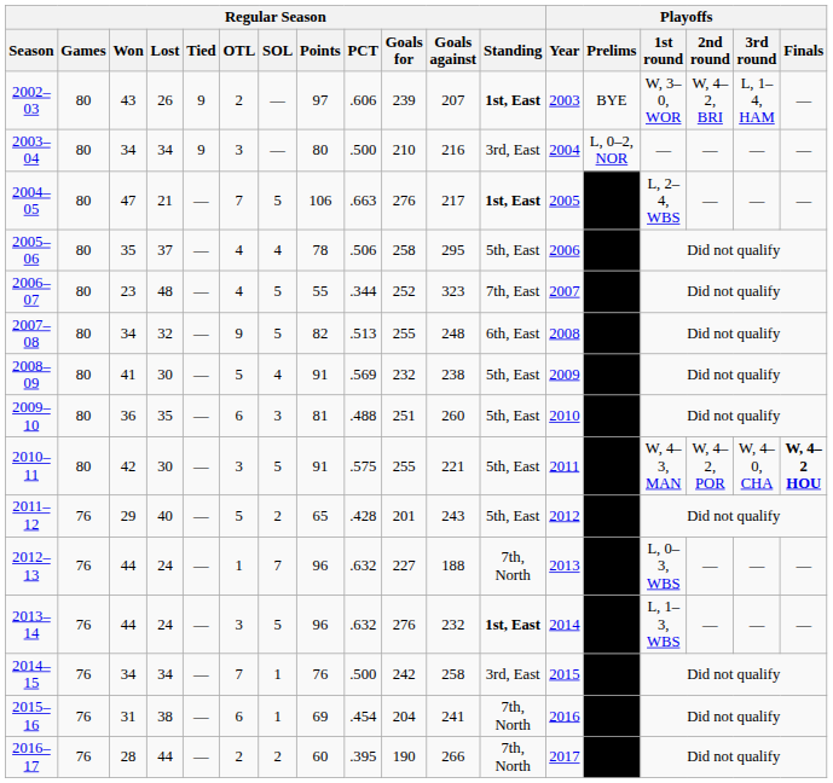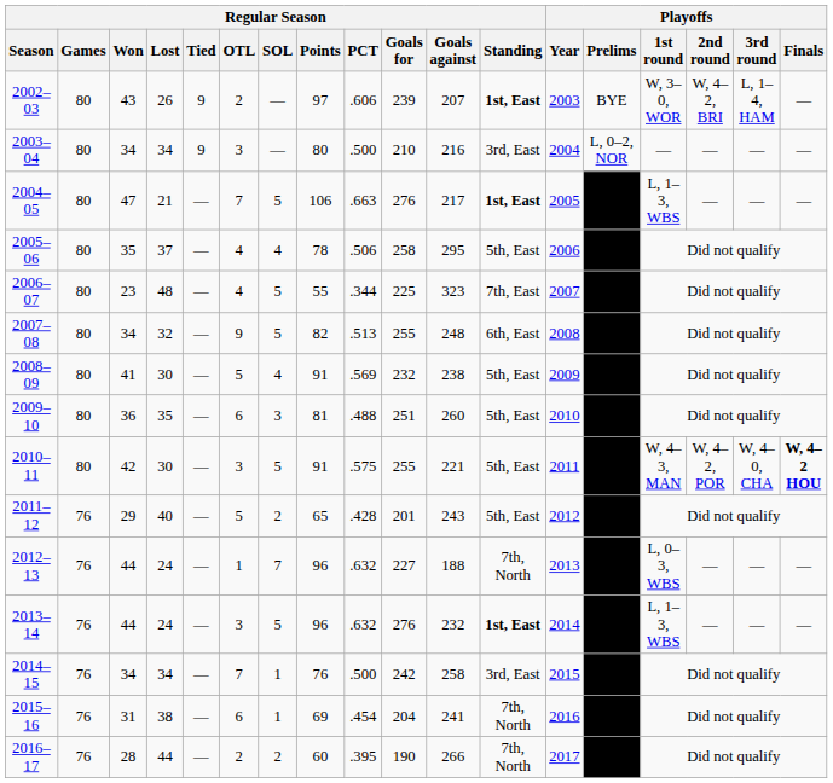2004–05 | Playoffs / 1st round: L, 2–4, WBS -> L, 1–3, WBS
2006–07 | Regular Season / Goals for: 252 -> 225
